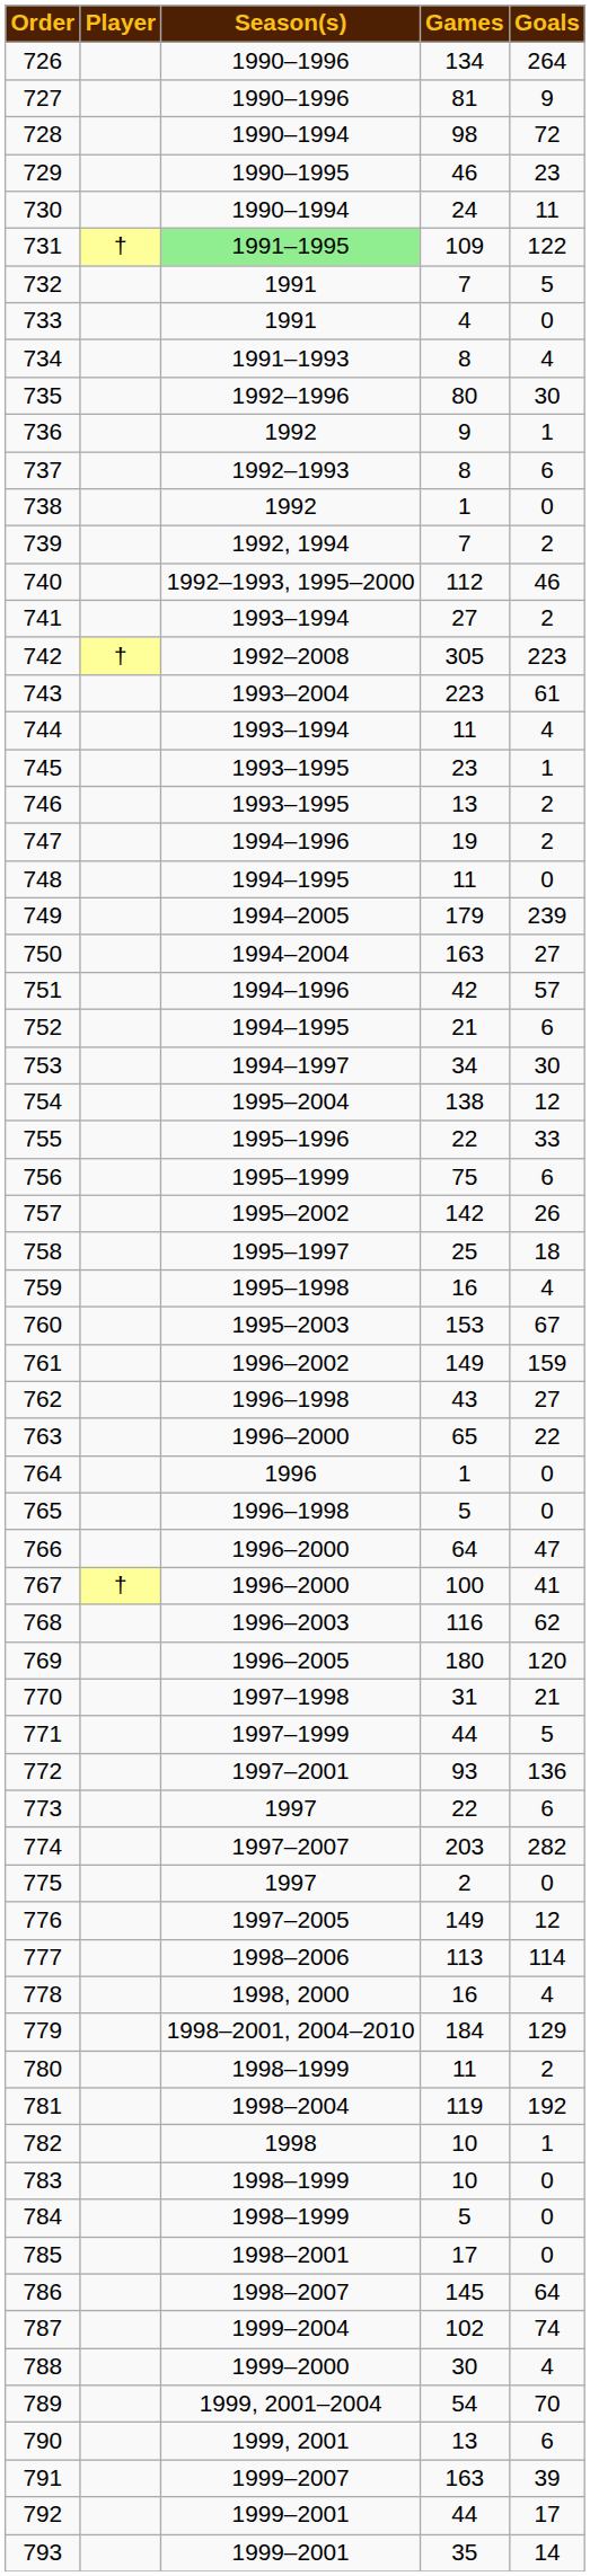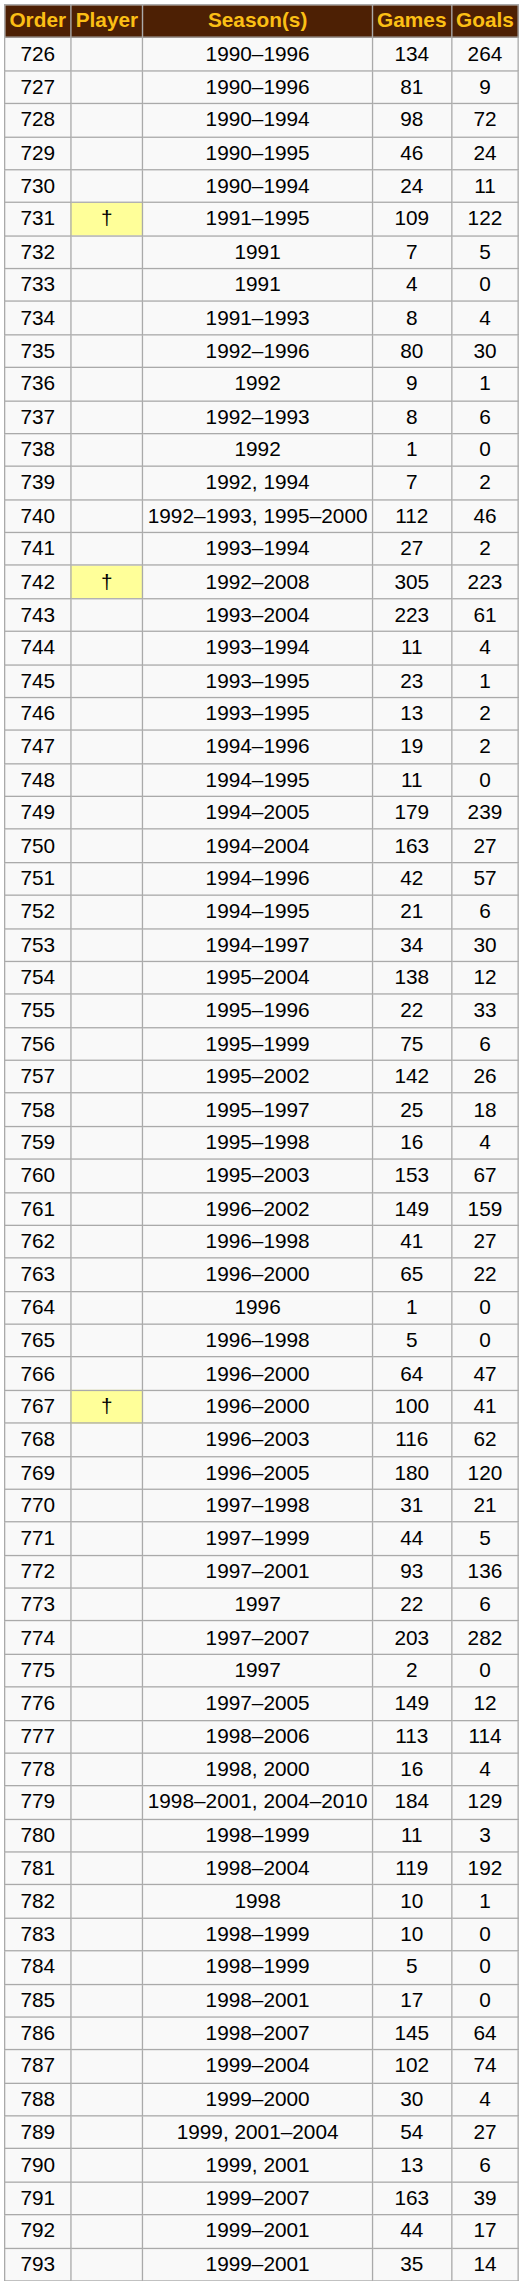729 | Goals: 23 -> 24
731 | Season(s): lightgreen background -> no background
762 | Games: 43 -> 41
780 | Goals: 2 -> 3
789 | Goals: 70 -> 27
